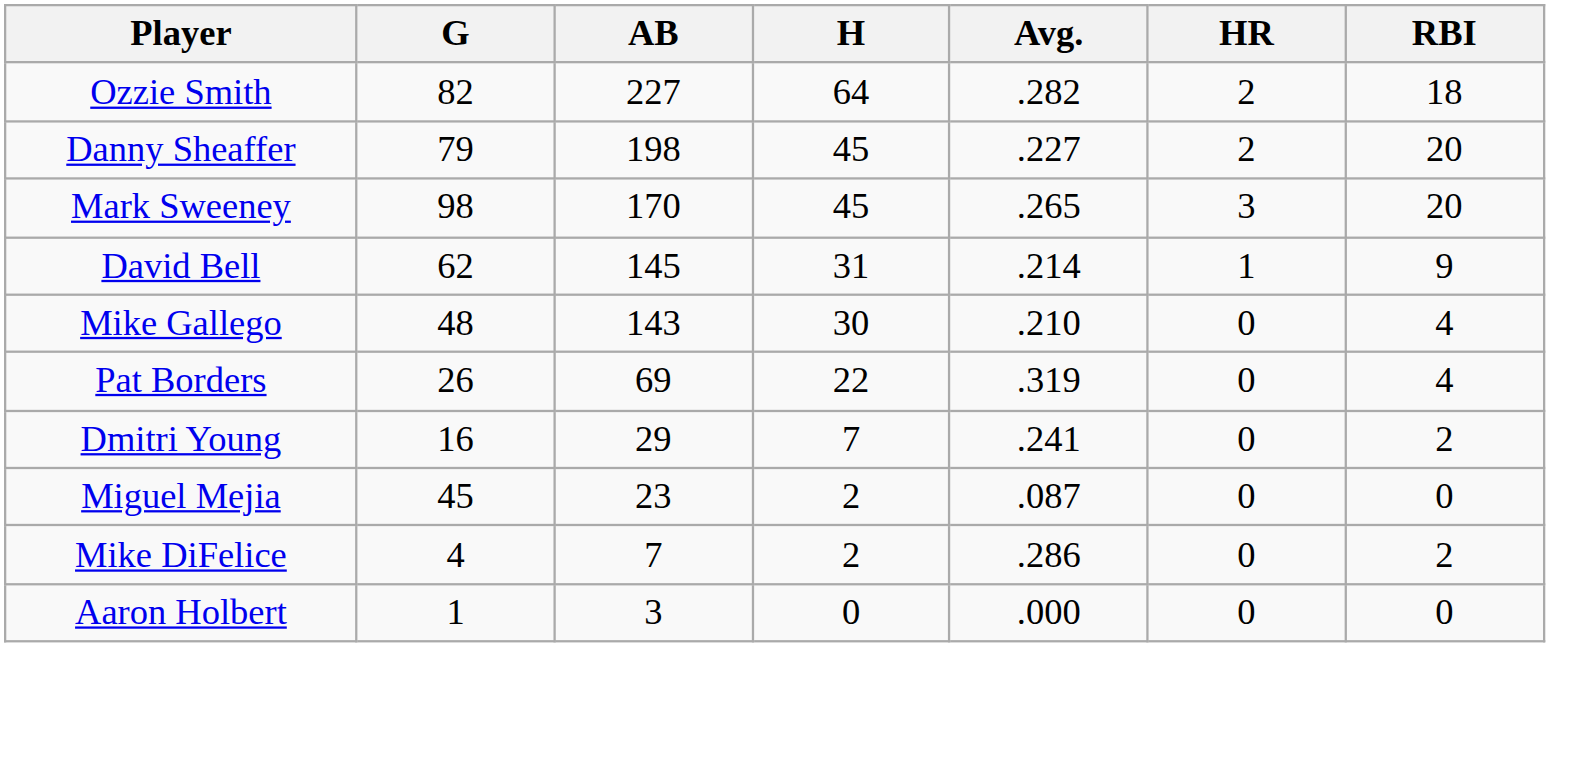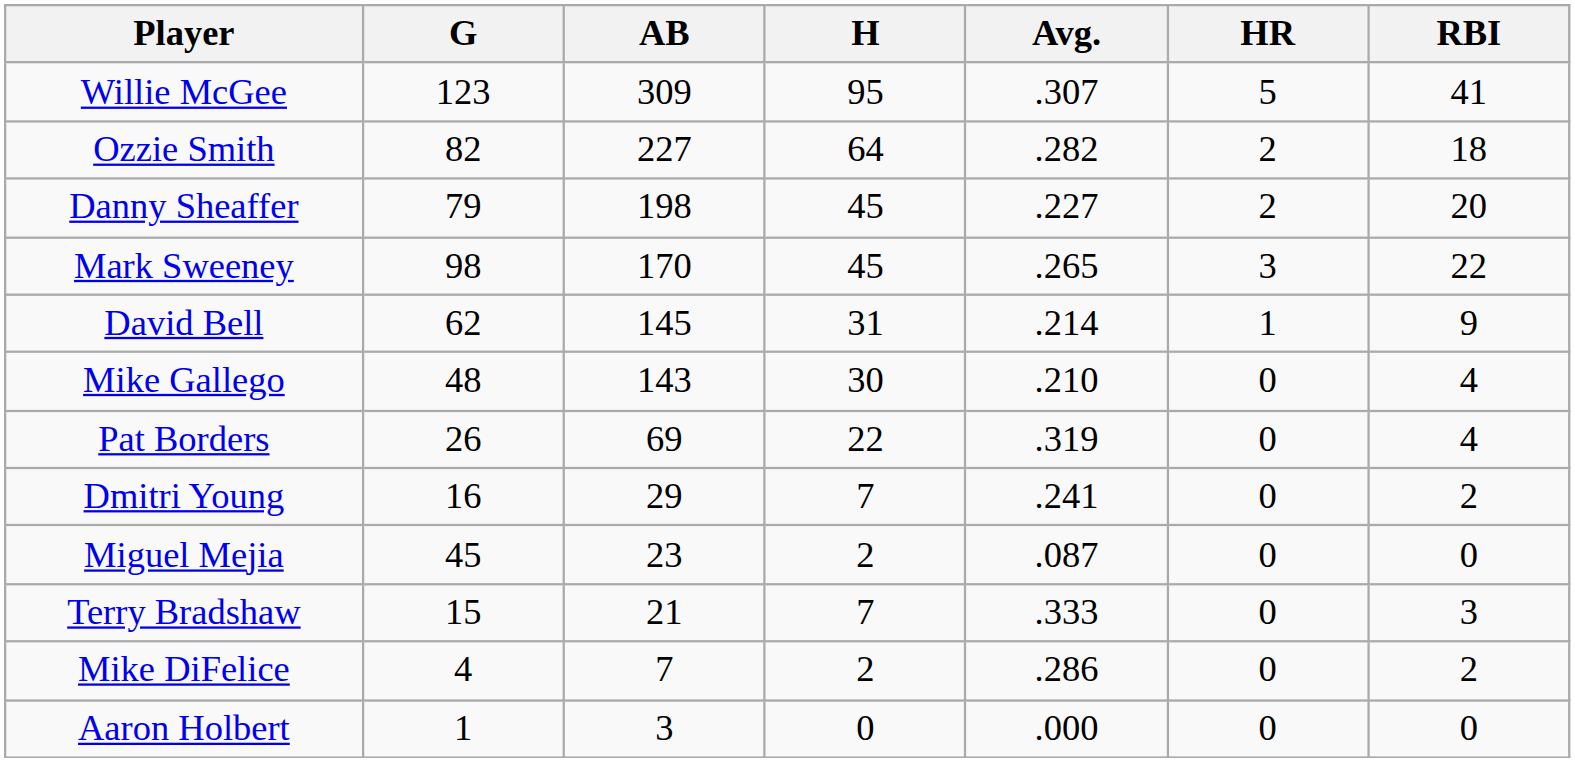+ row: Willie McGee | 123 | 309 | 95 | .307 | 5 | 41
Mark Sweeney | RBI: 20 -> 22
+ row: Terry Bradshaw | 15 | 21 | 7 | .333 | 0 | 3
